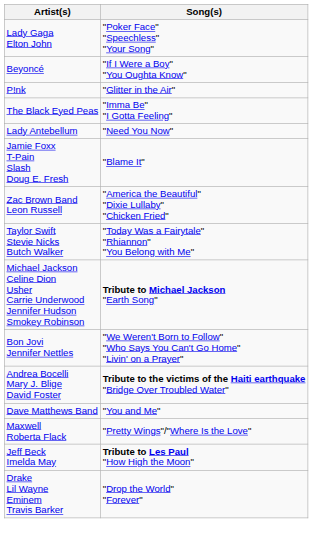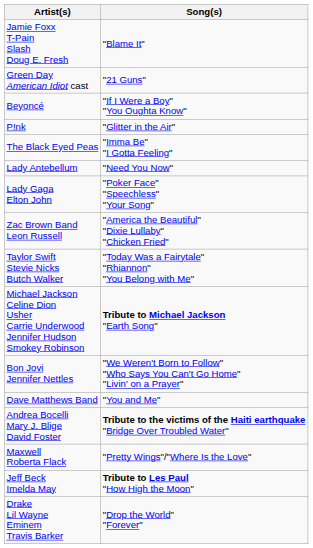rows swapped: Lady Gaga Elton John <-> Jamie Foxx T-Pain Slash Doug E. Fresh
+ row: Green Day American Idiot cast | "21 Guns"
rows swapped: Andrea Bocelli Mary J. Blige David Foster <-> Dave Matthews Band
